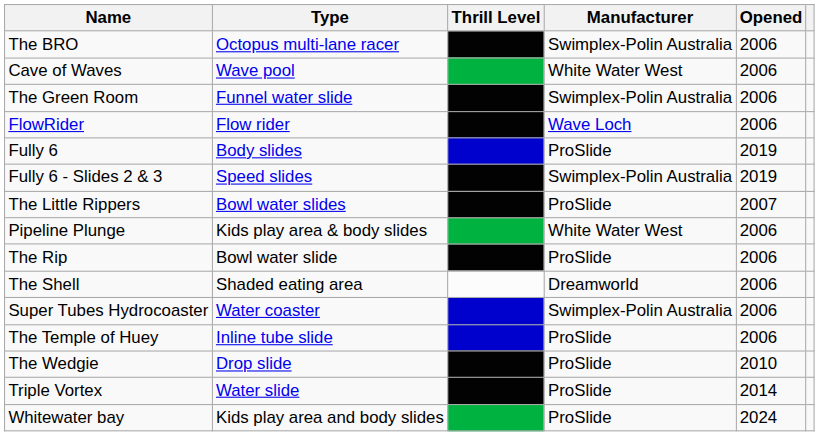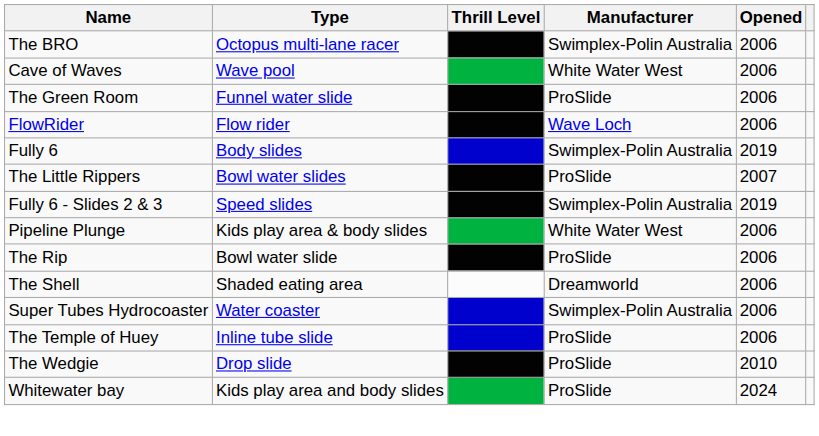The Green Room | Manufacturer: Swimplex-Polin Australia -> ProSlide
Fully 6 | Manufacturer: ProSlide -> Swimplex-Polin Australia
rows swapped: Fully 6 - Slides 2 & 3 <-> The Little Rippers
- row: Triple Vortex | Water slide | ProSlide | 2014
